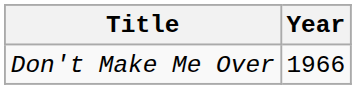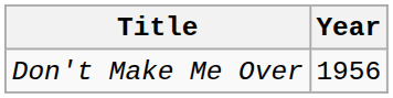Don't Make Me Over | Year: 1966 -> 1956
